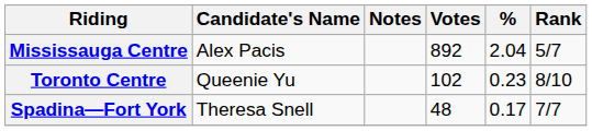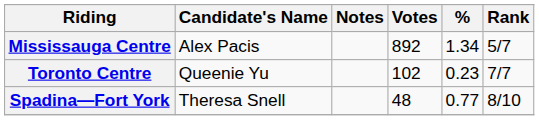Mississauga Centre | %: 2.04 -> 1.34
Toronto Centre | Rank: 8/10 -> 7/7
Spadina—Fort York | %: 0.17 -> 0.77
Spadina—Fort York | Rank: 7/7 -> 8/10
